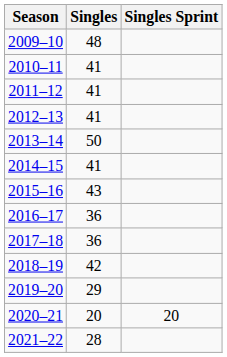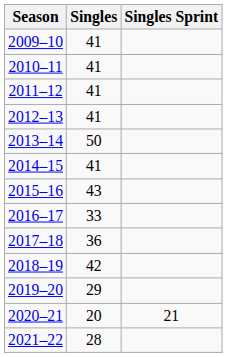2009–10 | Singles: 48 -> 41
2016–17 | Singles: 36 -> 33
2020–21 | Singles Sprint: 20 -> 21
